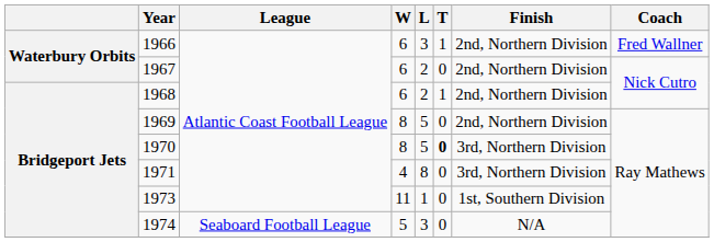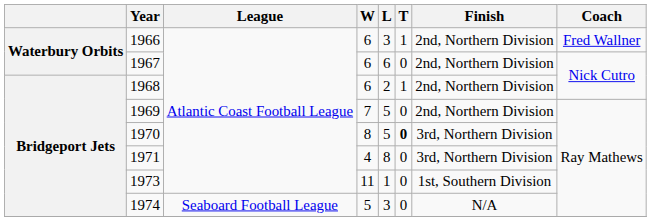1967 | L: 2 -> 6
1969 | W: 8 -> 7
